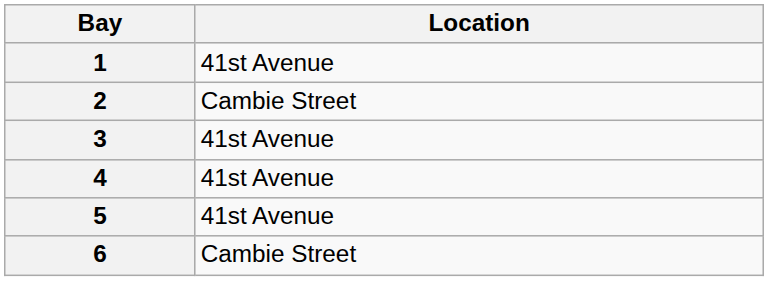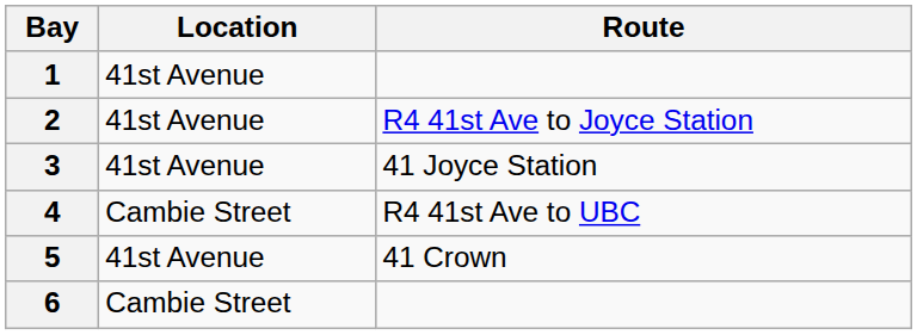+ column: Route | R4 41st Ave to Joyce Station | 41 Joyce Station | R4 41st Ave to UBC | 41 Crown
2 | Location: Cambie Street -> 41st Avenue
4 | Location: 41st Avenue -> Cambie Street
